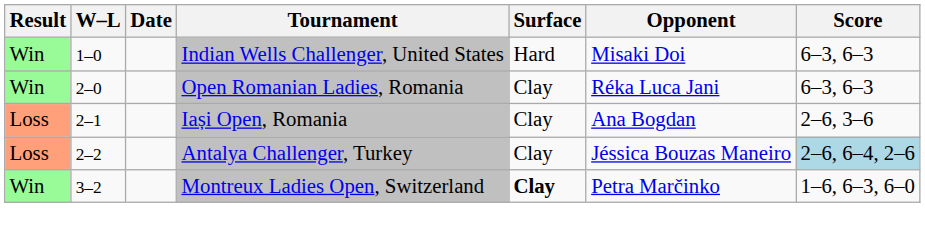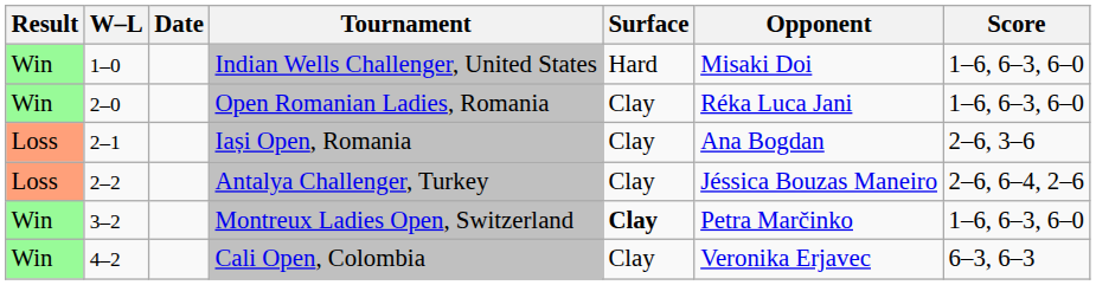Indian Wells Challenger, United States | Score: 6–3, 6–3 -> 1–6, 6–3, 6–0
Open Romanian Ladies, Romania | Score: 6–3, 6–3 -> 1–6, 6–3, 6–0
Antalya Challenger, Turkey | Score: lightblue background -> no background
+ row: Win | 4–2 | Cali Open, Colombia | Clay | Veronika Erjavec | 6–3, 6–3
